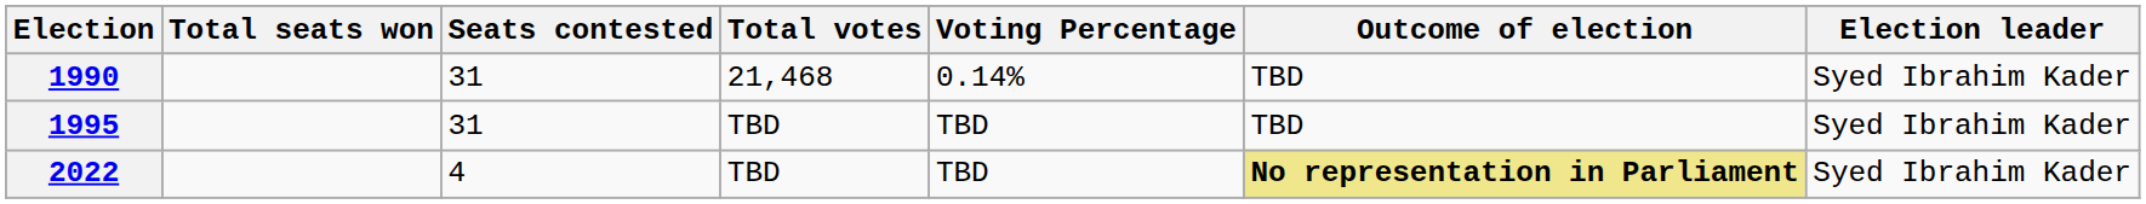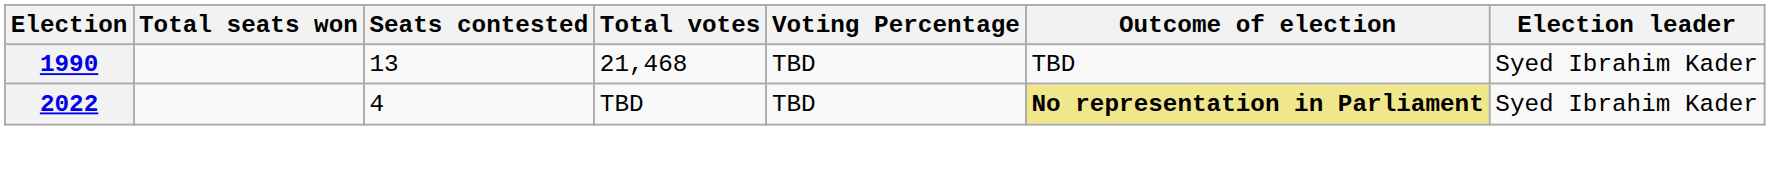1990 | Seats contested: 31 -> 13
1990 | Voting Percentage: 0.14% -> TBD
- row: 1995 | 31 | TBD | TBD | TBD | Syed Ibrahim Kader
